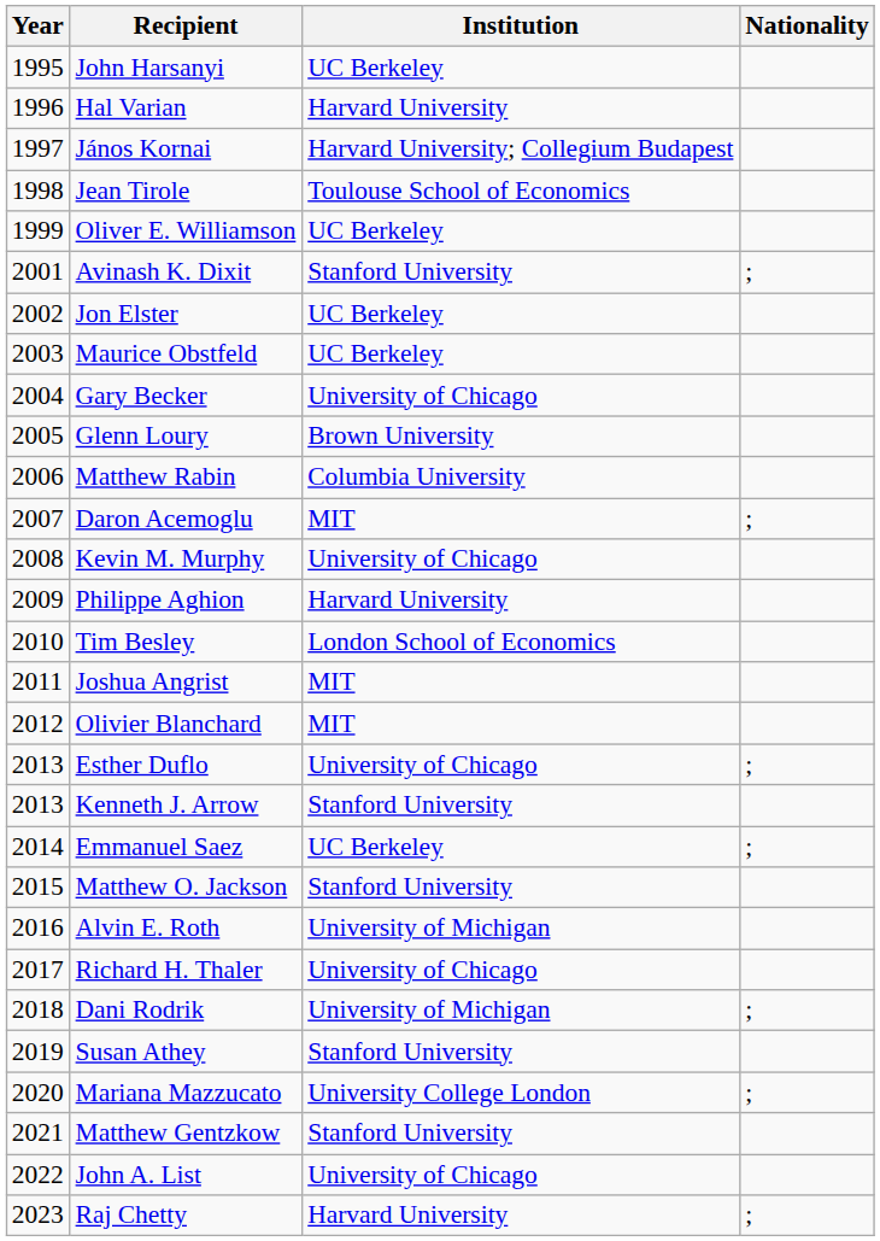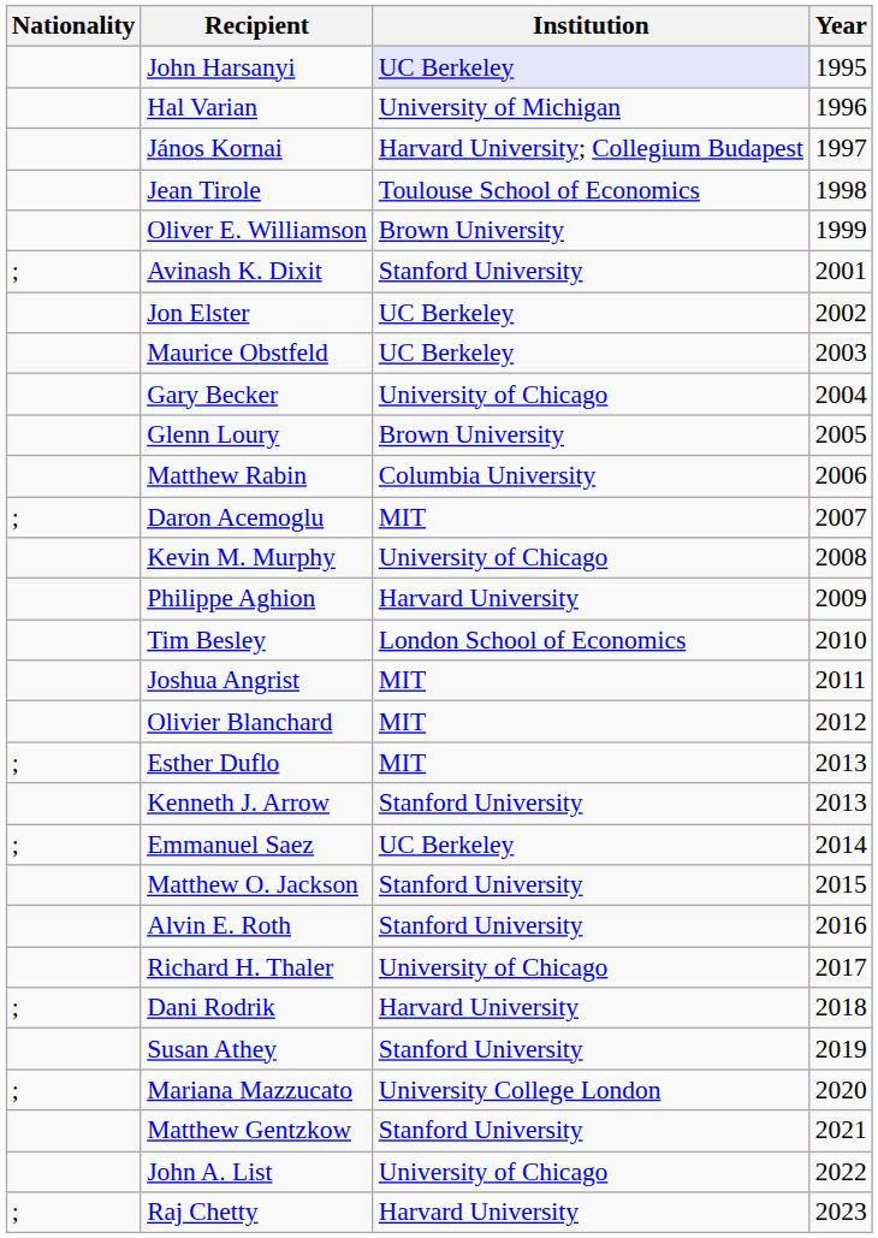columns swapped: Year <-> Nationality
John Harsanyi | Institution: no background -> lavender background
Hal Varian | Institution: Harvard University -> University of Michigan
Oliver E. Williamson | Institution: UC Berkeley -> Brown University
Esther Duflo | Institution: University of Chicago -> MIT
Alvin E. Roth | Institution: University of Michigan -> Stanford University
Dani Rodrik | Institution: University of Michigan -> Harvard University
